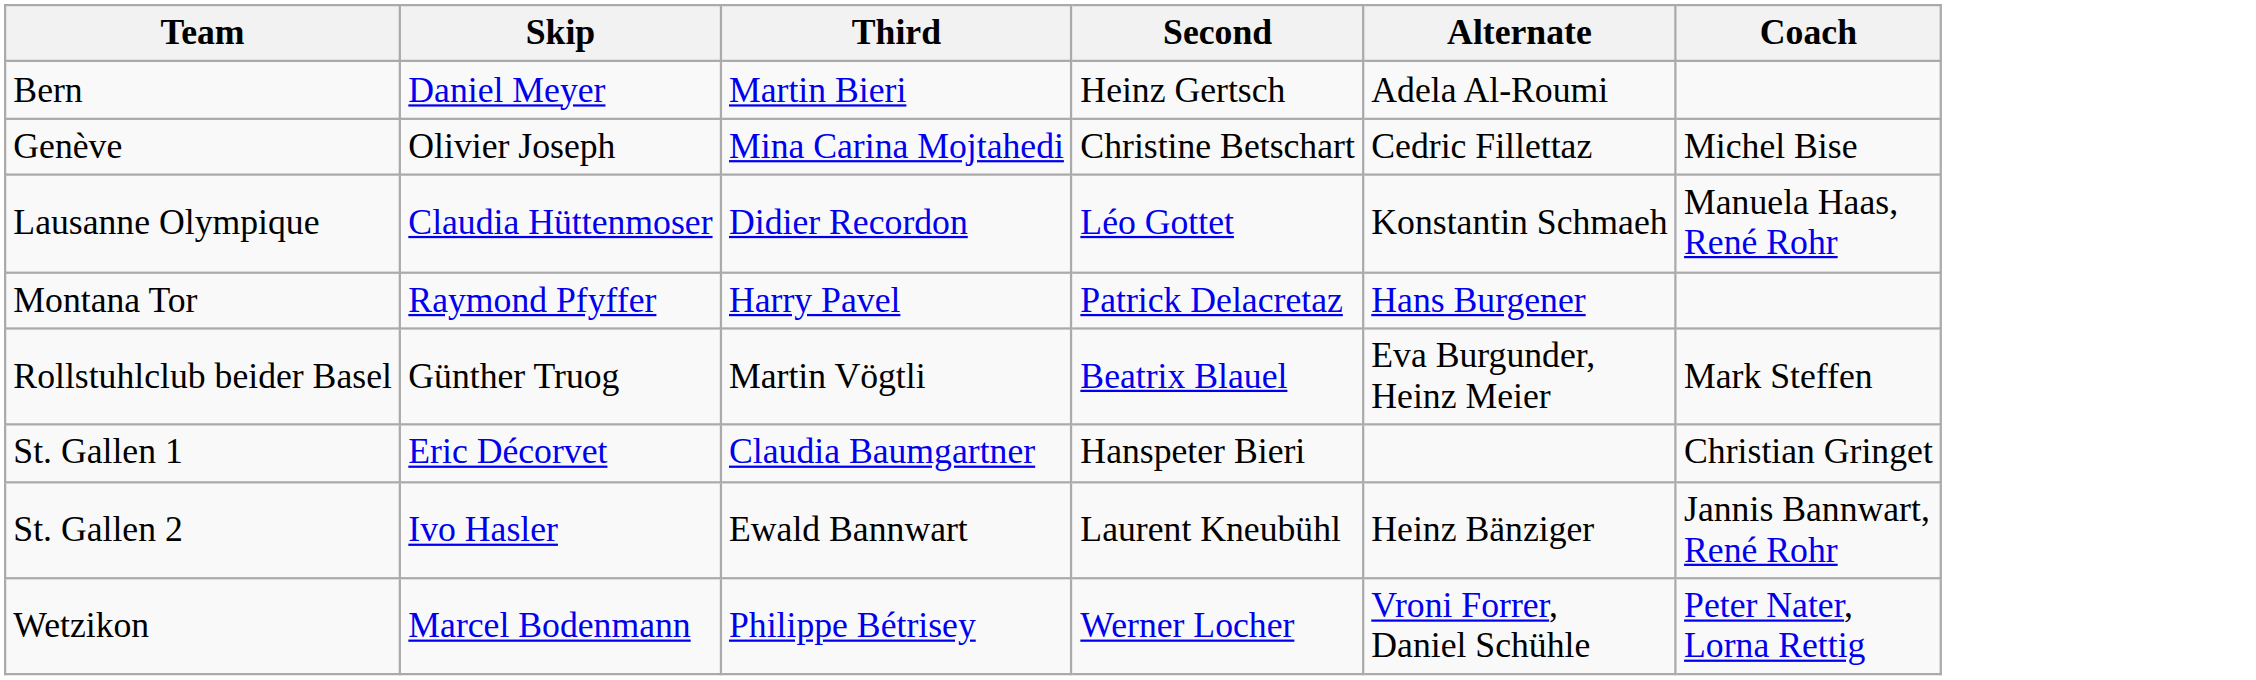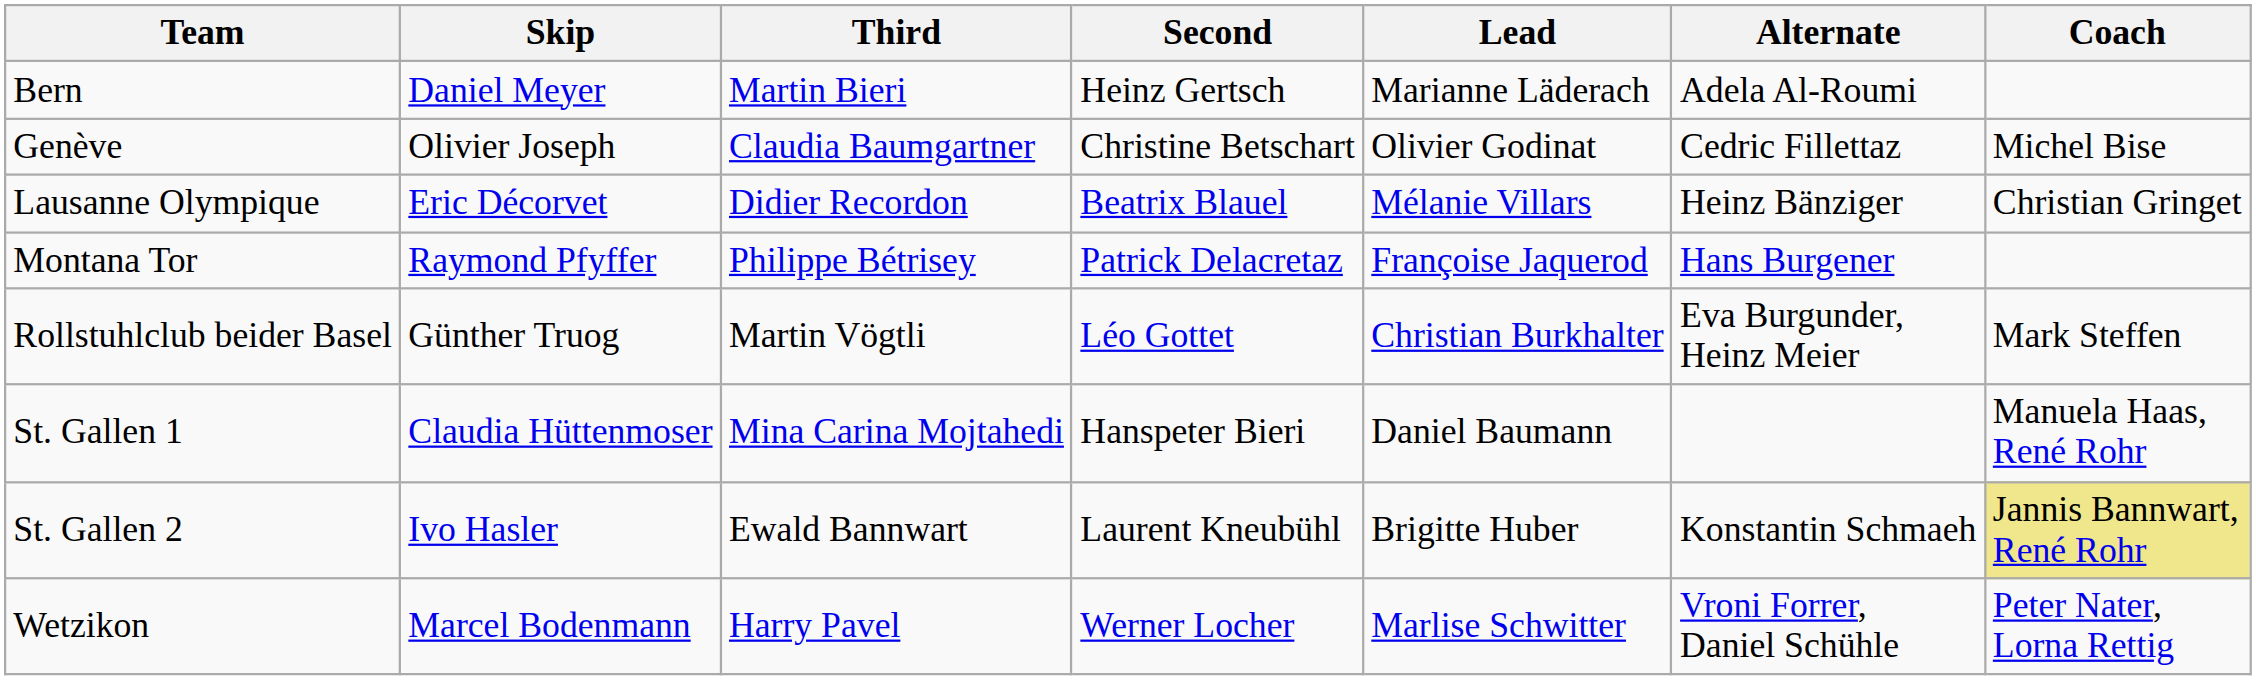+ column: Lead | Marianne Läderach | Olivier Godinat | Mélanie Villars | Françoise Jaquerod | Christian Burkhalter | Daniel Baumann | Brigitte Huber | Marlise Schwitter
Genève | Third: Mina Carina Mojtahedi -> Claudia Baumgartner
Lausanne Olympique | Skip: Claudia Hüttenmoser -> Eric Décorvet
Lausanne Olympique | Second: Léo Gottet -> Beatrix Blauel
Lausanne Olympique | Alternate: Konstantin Schmaeh -> Heinz Bänziger
Lausanne Olympique | Coach: Manuela Haas, René Rohr -> Christian Gringet
Montana Tor | Third: Harry Pavel -> Philippe Bétrisey
Rollstuhlclub beider Basel | Second: Beatrix Blauel -> Léo Gottet
St. Gallen 1 | Skip: Eric Décorvet -> Claudia Hüttenmoser
St. Gallen 1 | Third: Claudia Baumgartner -> Mina Carina Mojtahedi
St. Gallen 1 | Coach: Christian Gringet -> Manuela Haas, René Rohr
St. Gallen 2 | Alternate: Heinz Bänziger -> Konstantin Schmaeh
St. Gallen 2 | Coach: no background -> khaki background
Wetzikon | Third: Philippe Bétrisey -> Harry Pavel
